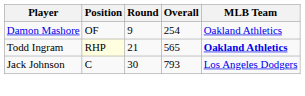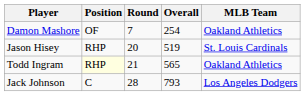Damon Mashore | Round: 9 -> 7
+ row: Jason Hisey | RHP | 20 | 519 | St. Louis Cardinals
Todd Ingram | MLB Team: bold -> normal
Jack Johnson | Round: 30 -> 28
